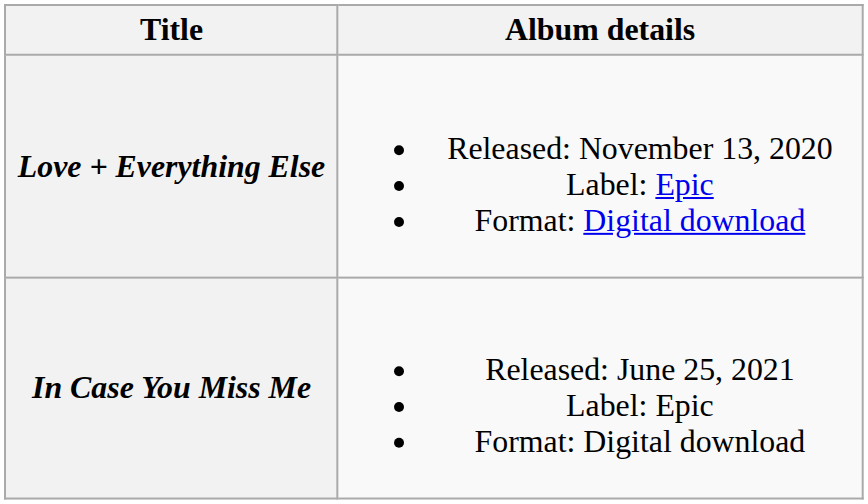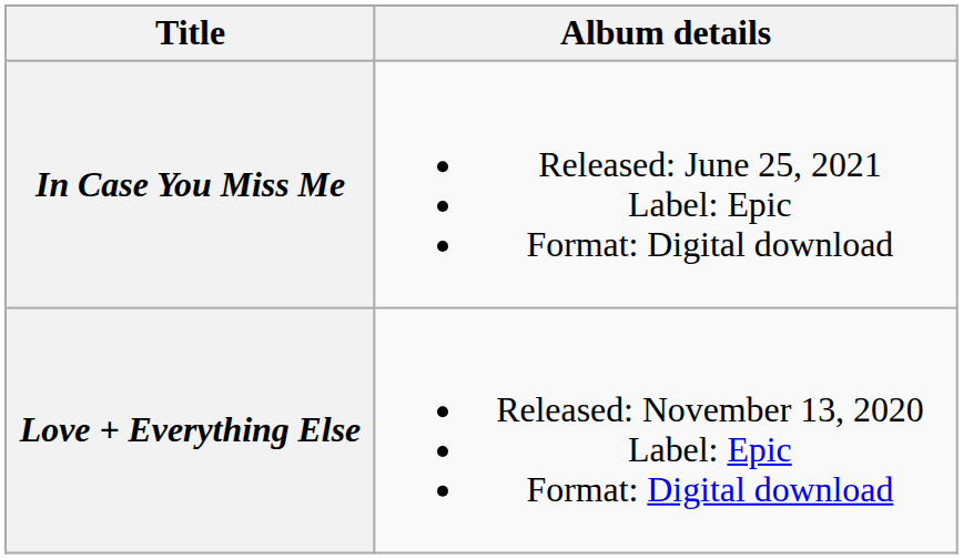rows swapped: Love + Everything Else <-> In Case You Miss Me
